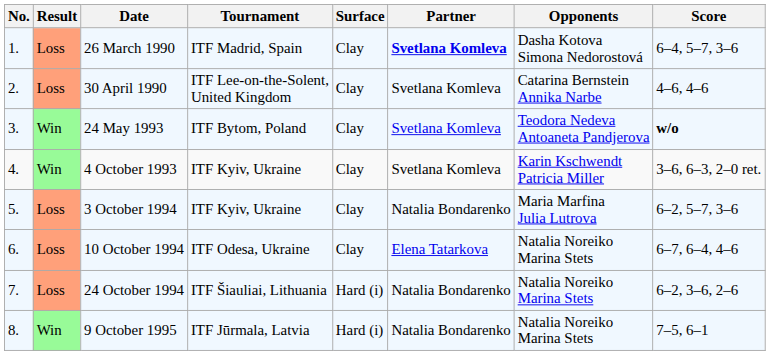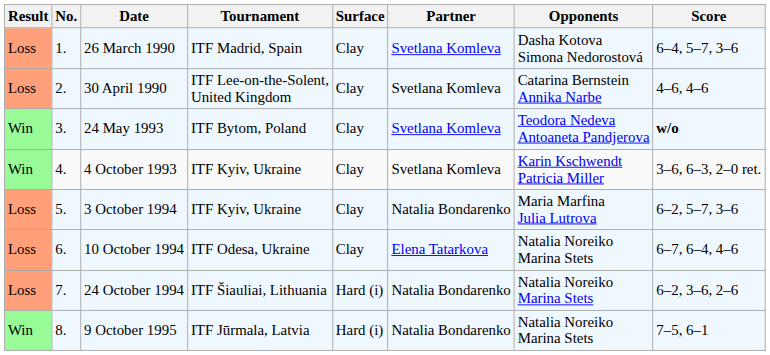columns swapped: Result <-> No.
26 March 1990 | Partner: bold -> normal
